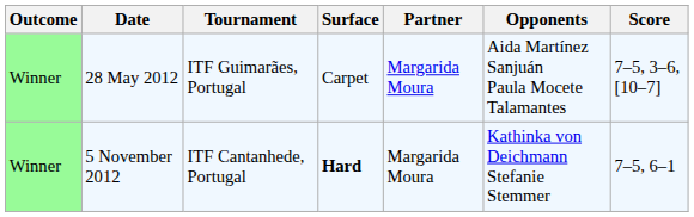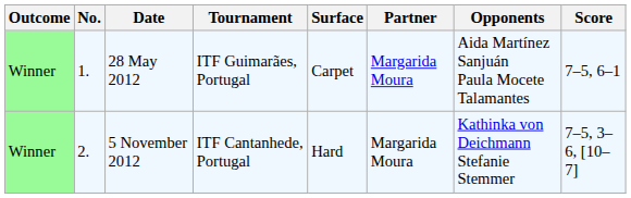+ column: No. | 1. | 2.
28 May 2012 | Score: 7–5, 3–6, [10–7] -> 7–5, 6–1
5 November 2012 | Surface: bold -> normal
5 November 2012 | Score: 7–5, 6–1 -> 7–5, 3–6, [10–7]
